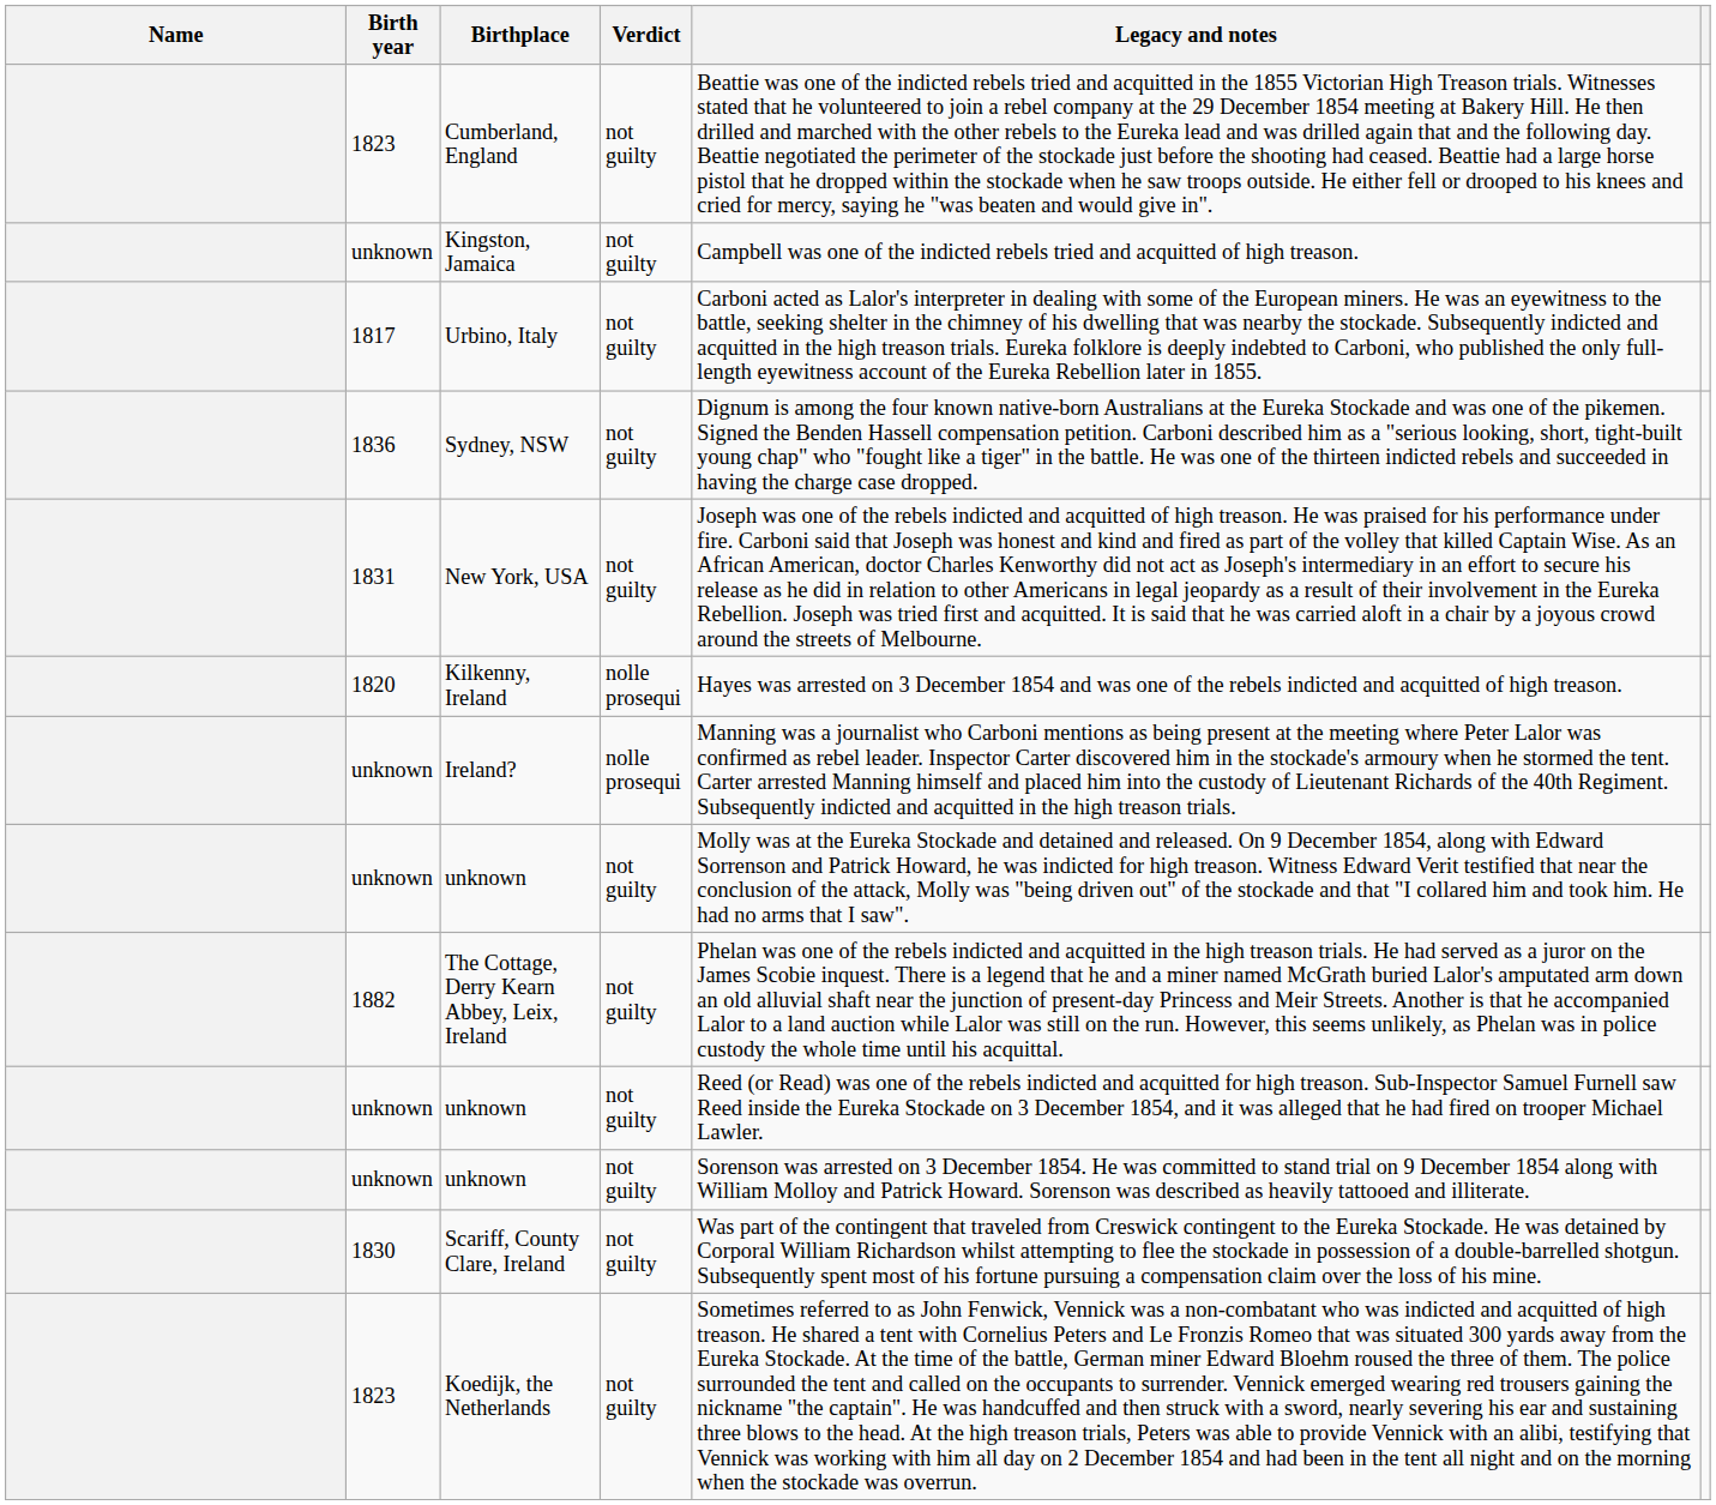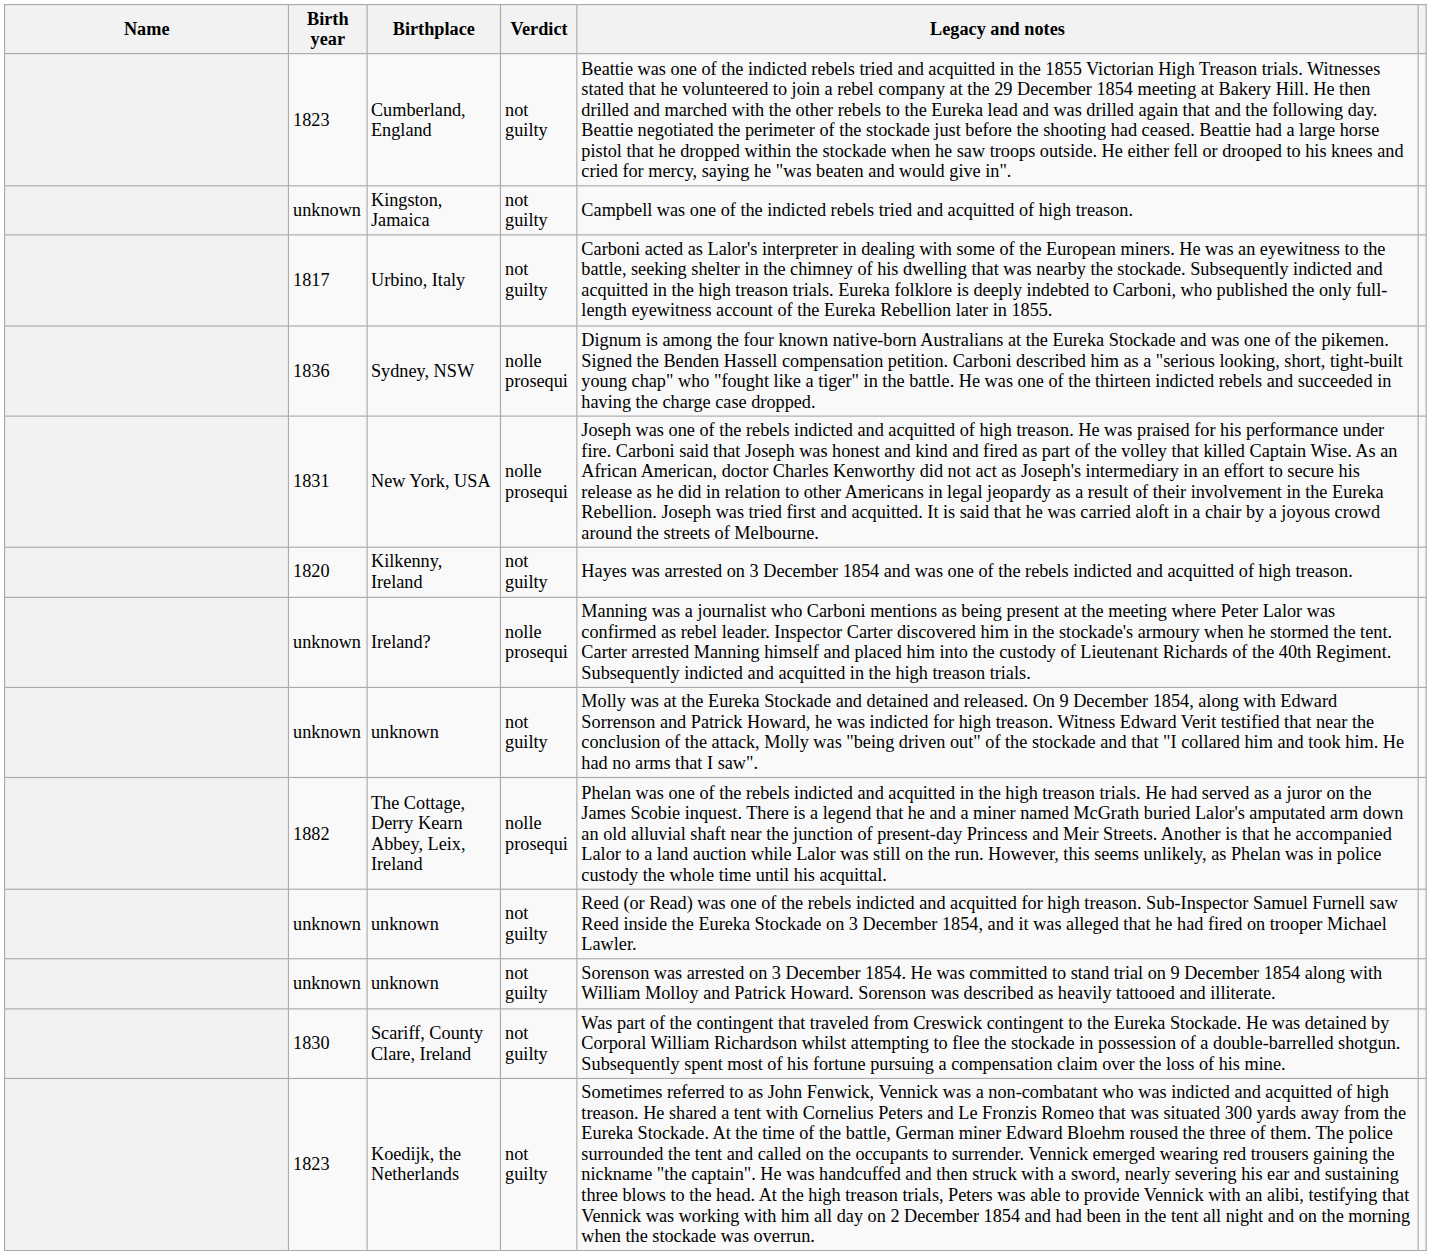Sydney, NSW | Verdict: not guilty -> nolle prosequi
New York, USA | Verdict: not guilty -> nolle prosequi
Kilkenny, Ireland | Verdict: nolle prosequi -> not guilty
The Cottage, Derry Kearn Abbey, Leix, Ireland | Verdict: not guilty -> nolle prosequi
